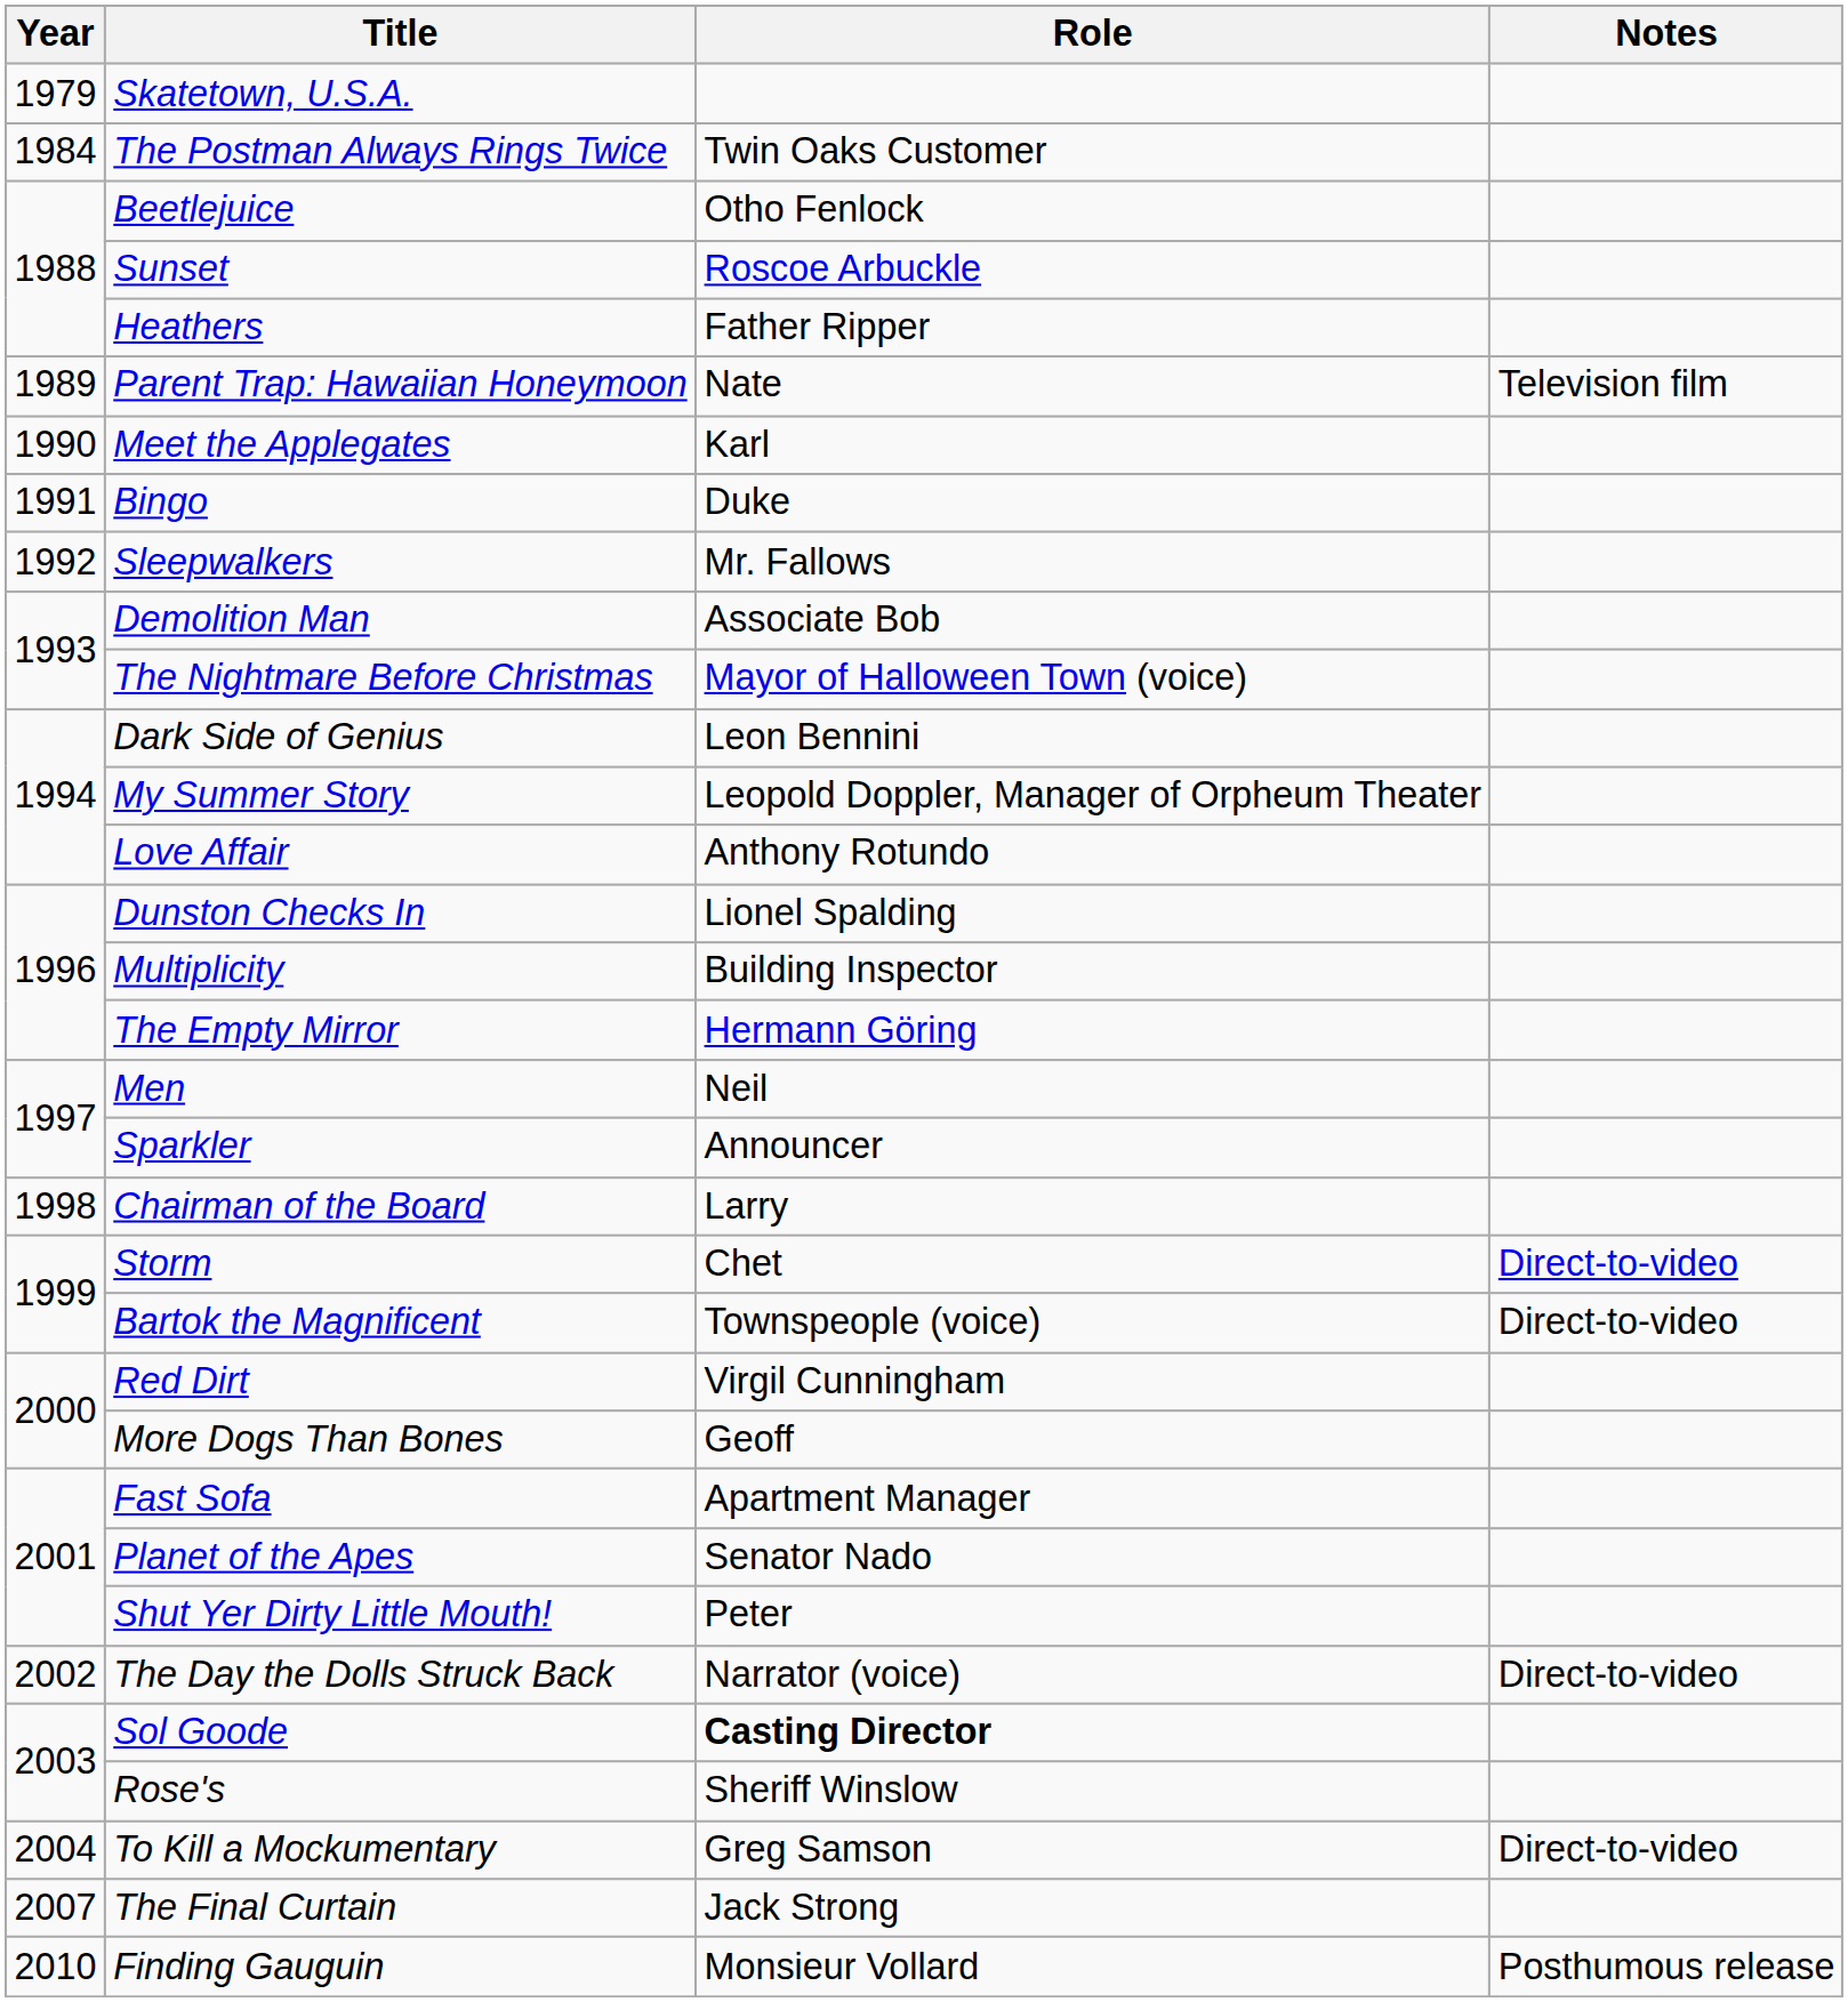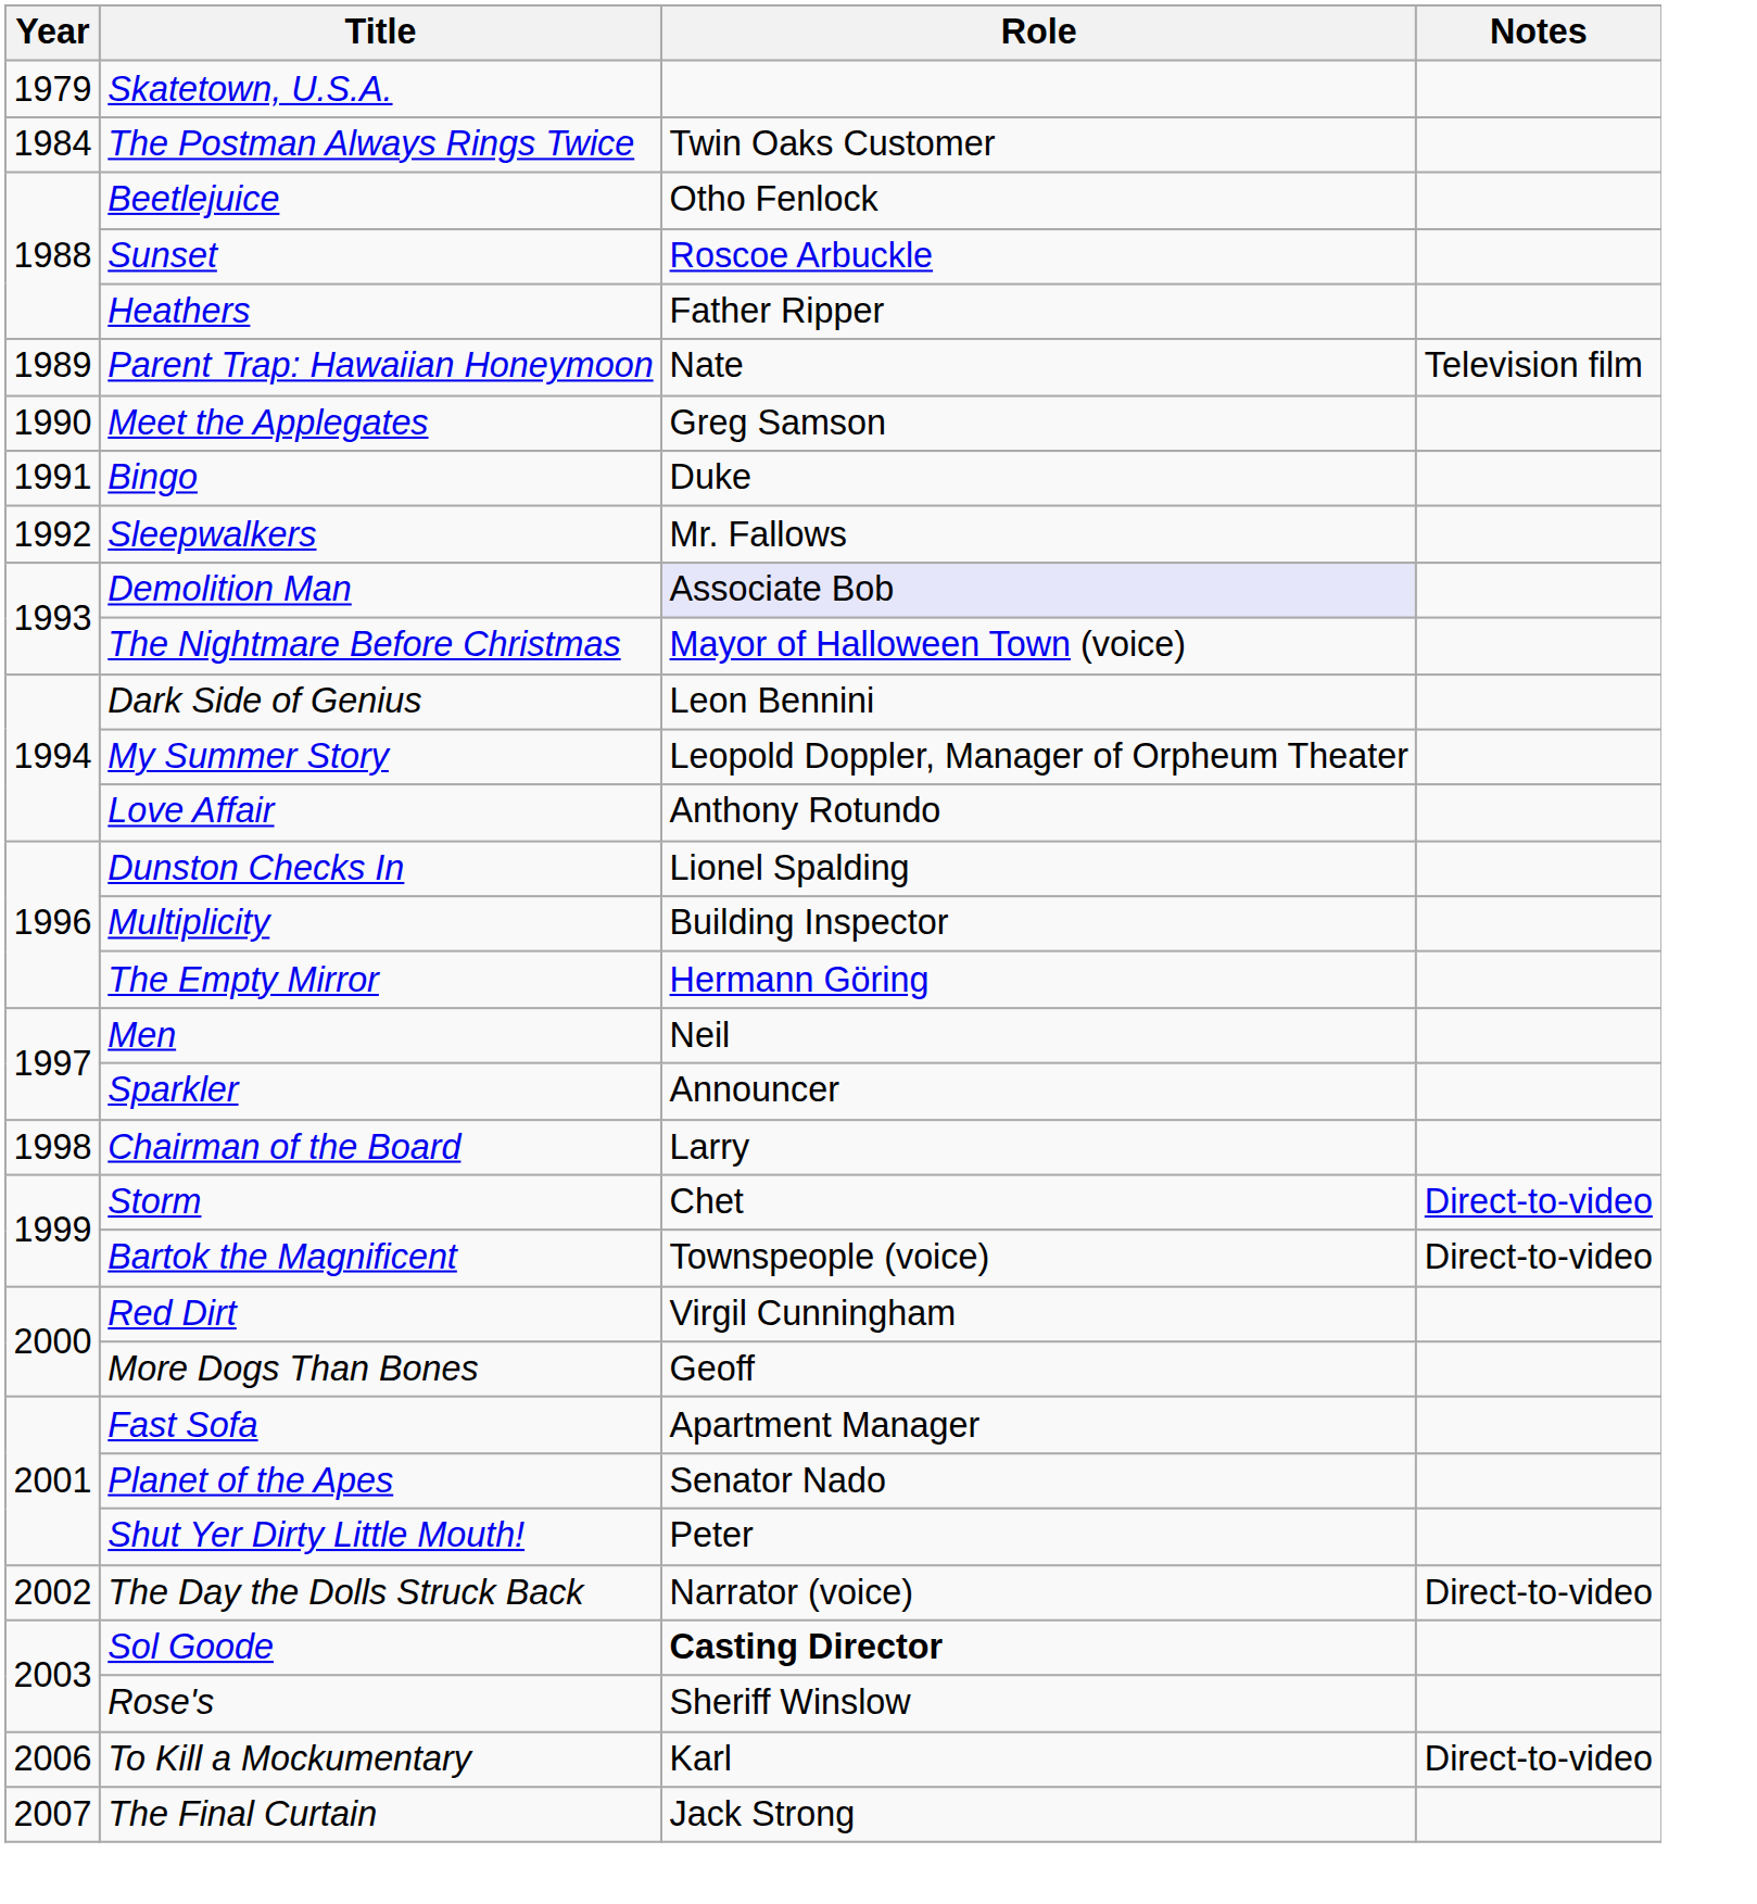Meet the Applegates | Role: Karl -> Greg Samson
Demolition Man | Role: no background -> lavender background
To Kill a Mockumentary | Year: 2004 -> 2006
To Kill a Mockumentary | Role: Greg Samson -> Karl
- row: 2010 | Finding Gauguin | Monsieur Vollard | Posthumous release
